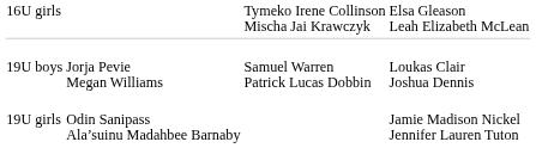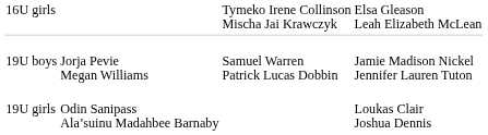19U boys | column 4: Loukas Clair Joshua Dennis -> Jamie Madison Nickel Jennifer Lauren Tuton
19U girls | column 4: Jamie Madison Nickel Jennifer Lauren Tuton -> Loukas Clair Joshua Dennis
